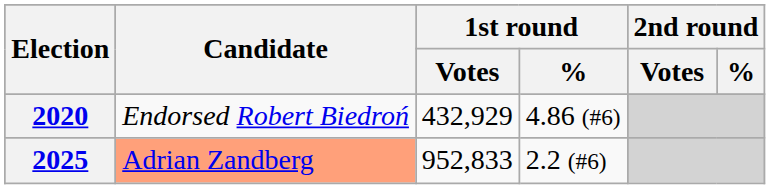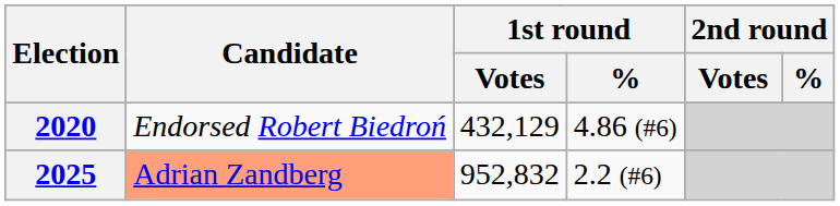2020 | 1st round / Votes: 432,929 -> 432,129
2025 | 1st round / Votes: 952,833 -> 952,832
